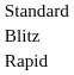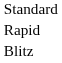rows swapped: Rapid <-> Blitz
